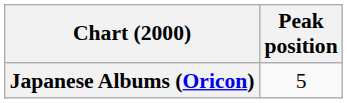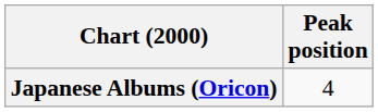Japanese Albums (Oricon) | Peak position: 5 -> 4
